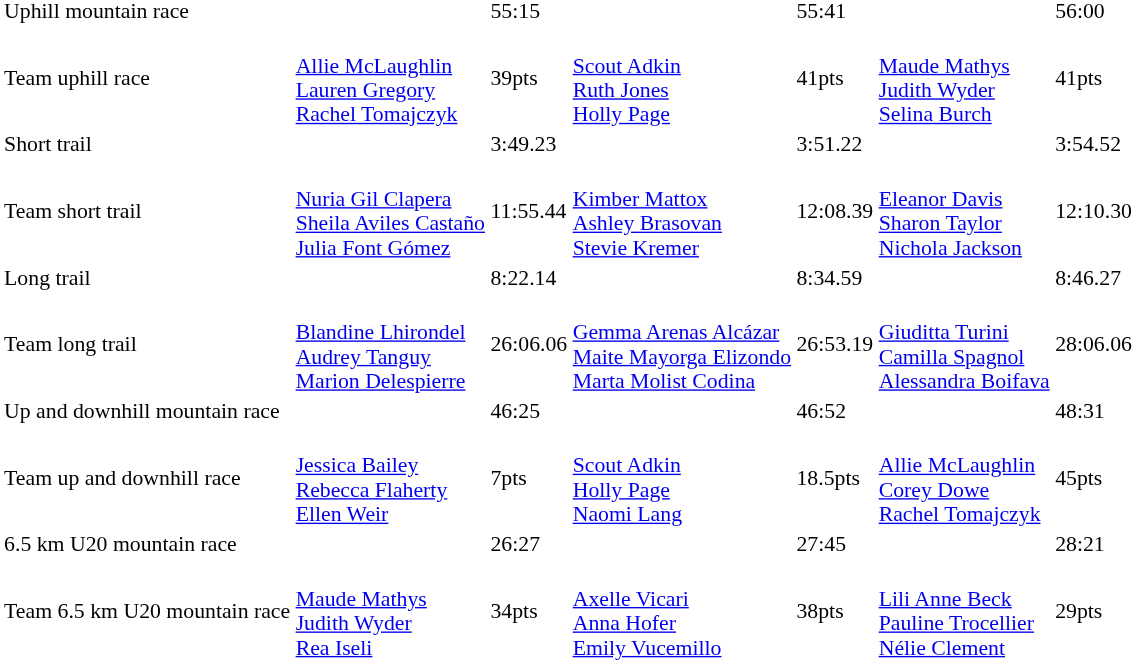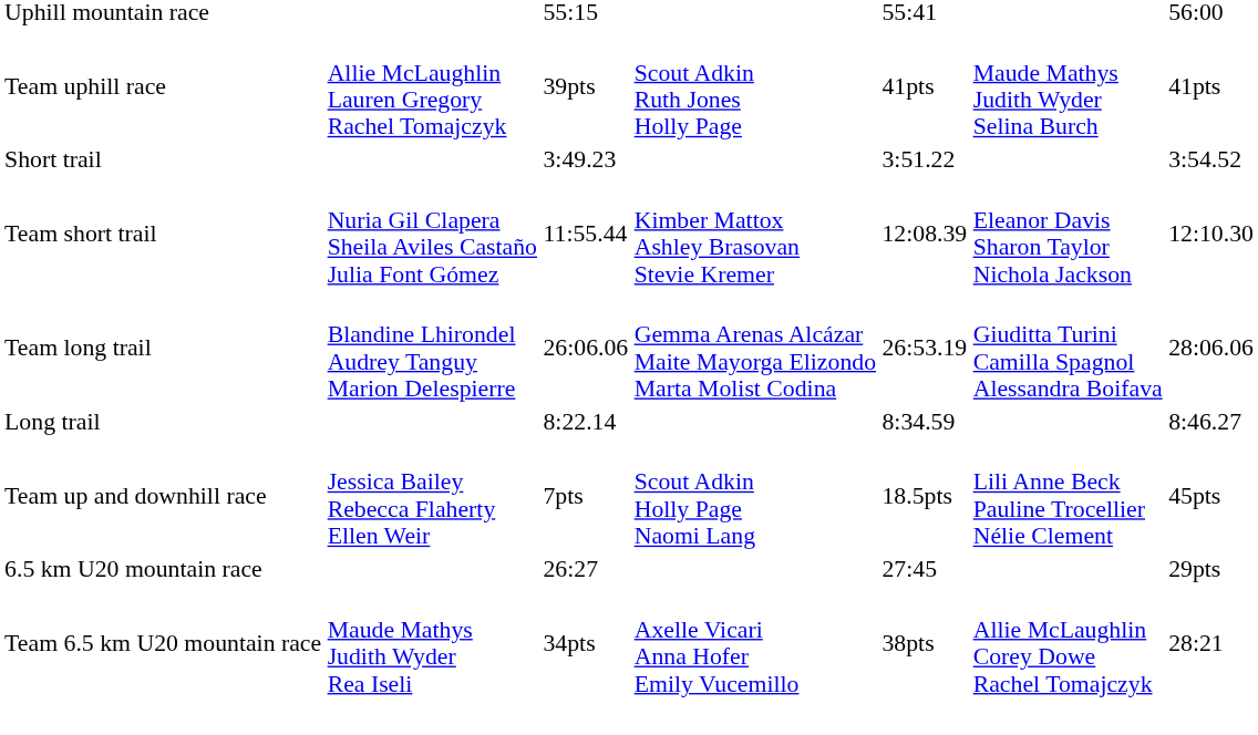rows swapped: Long trail <-> Team long trail
- row: Up and downhill mountain race | 46:25 | 46:52 | 48:31
Team up and downhill race | column 6: Allie McLaughlin Corey Dowe Rachel Tomajczyk -> Lili Anne Beck Pauline Trocellier Nélie Clement
6.5 km U20 mountain race | column 7: 28:21 -> 29pts
Team 6.5 km U20 mountain race | column 6: Lili Anne Beck Pauline Trocellier Nélie Clement -> Allie McLaughlin Corey Dowe Rachel Tomajczyk
Team 6.5 km U20 mountain race | column 7: 29pts -> 28:21
